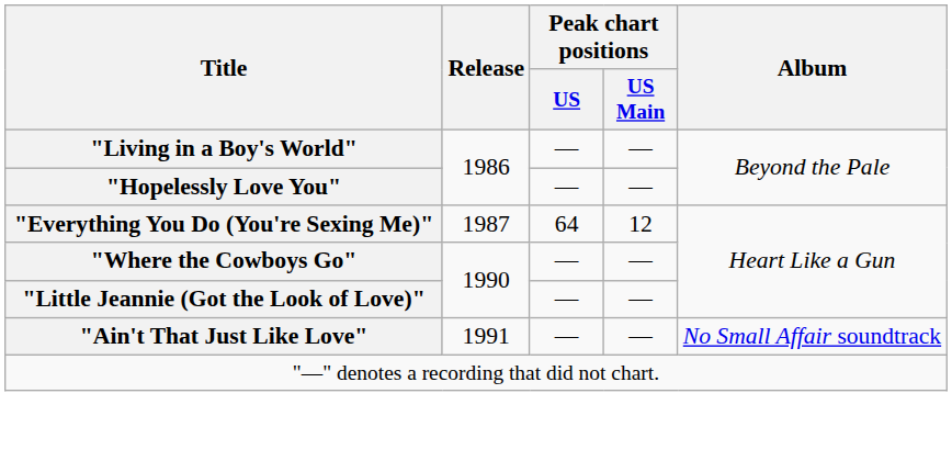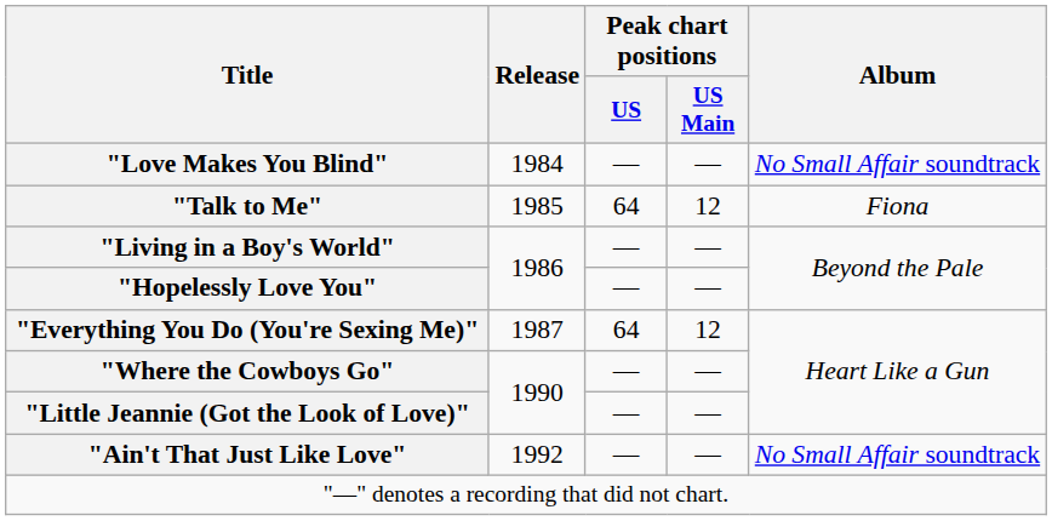+ row: "Love Makes You Blind" | 1984 | — | — | No Small Affair soundtrack
+ row: "Talk to Me" | 1985 | 64 | 12 | Fiona
"Ain't That Just Like Love" | Release: 1991 -> 1992
